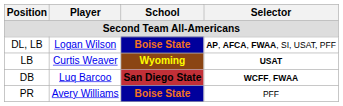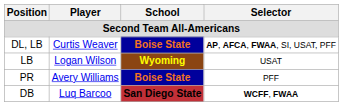DL, LB | Player: Logan Wilson -> Curtis Weaver
LB | Player: Curtis Weaver -> Logan Wilson
LB | Selector: bold -> normal
rows swapped: DB <-> PR
